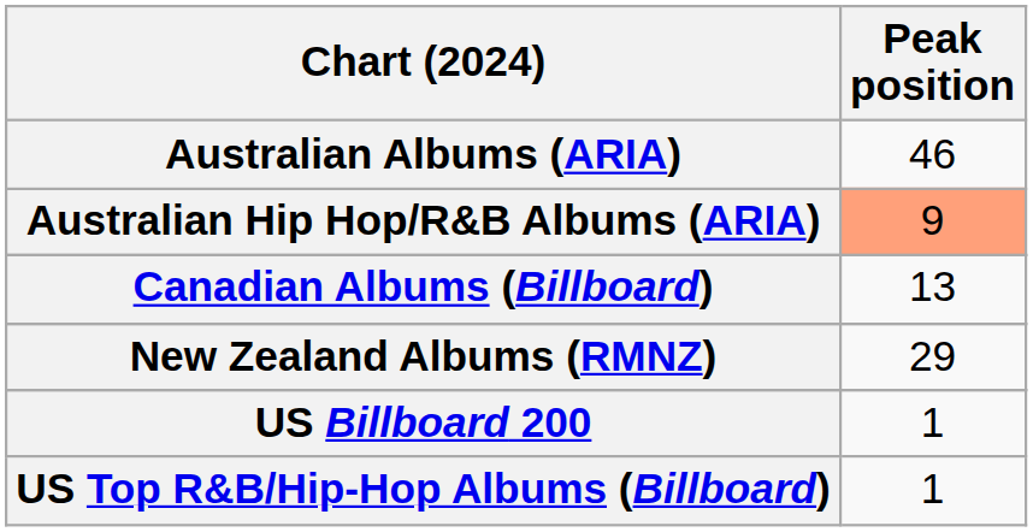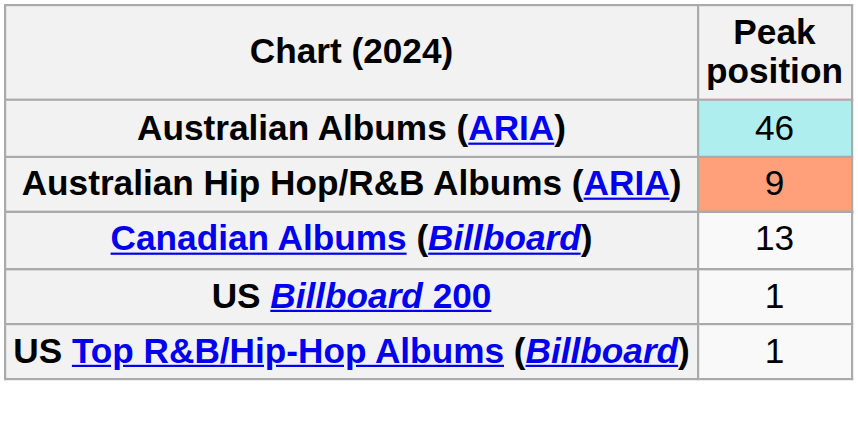Australian Albums (ARIA) | Peak position: no background -> paleturquoise background
- row: New Zealand Albums (RMNZ) | 29
